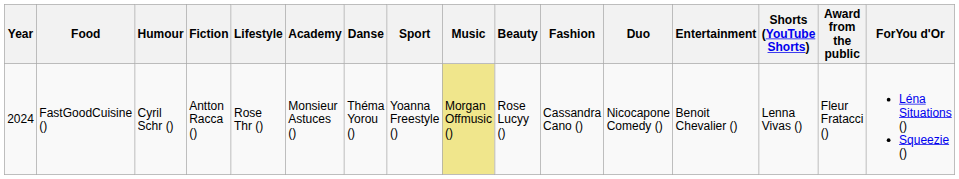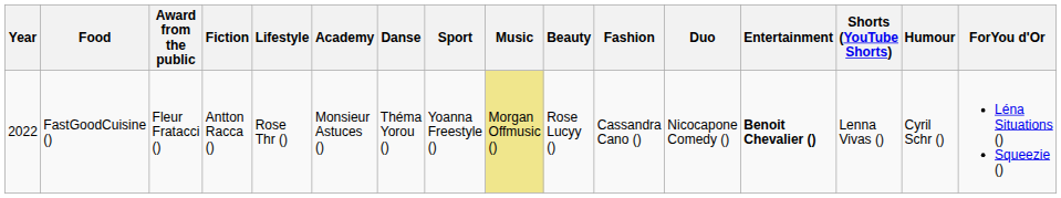columns swapped: Humour <-> Award from the public
FastGoodCuisine () | Year: 2024 -> 2022
FastGoodCuisine () | Entertainment: normal -> bold
